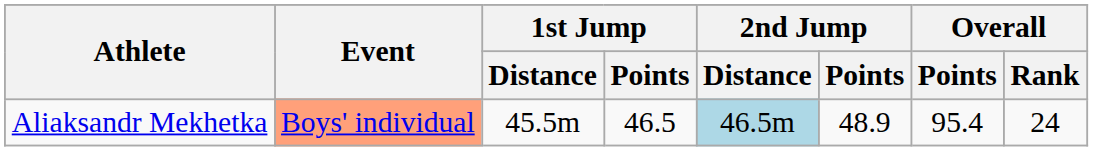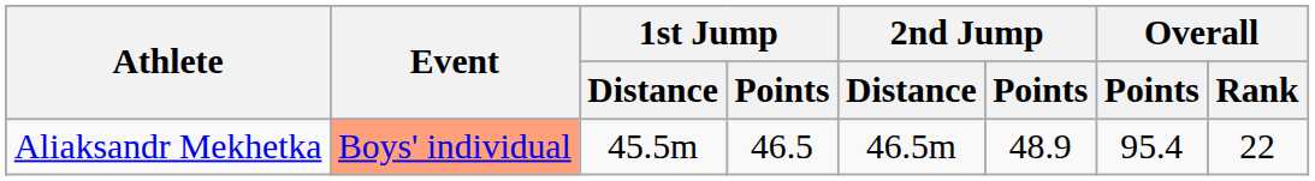Aliaksandr Mekhetka | 2nd Jump / Distance: lightblue background -> no background
Aliaksandr Mekhetka | Overall / Rank: 24 -> 22
